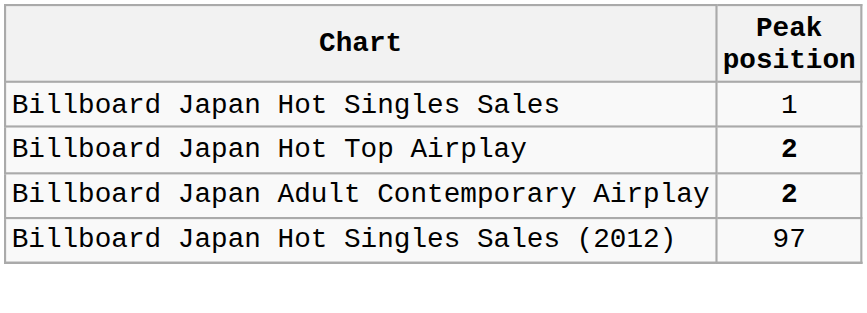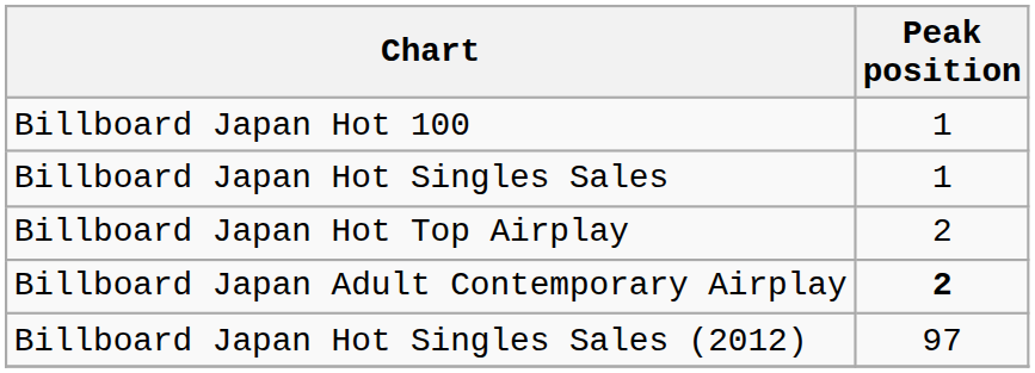+ row: Billboard Japan Hot 100 | 1
Billboard Japan Hot Top Airplay | Peak position: bold -> normal
